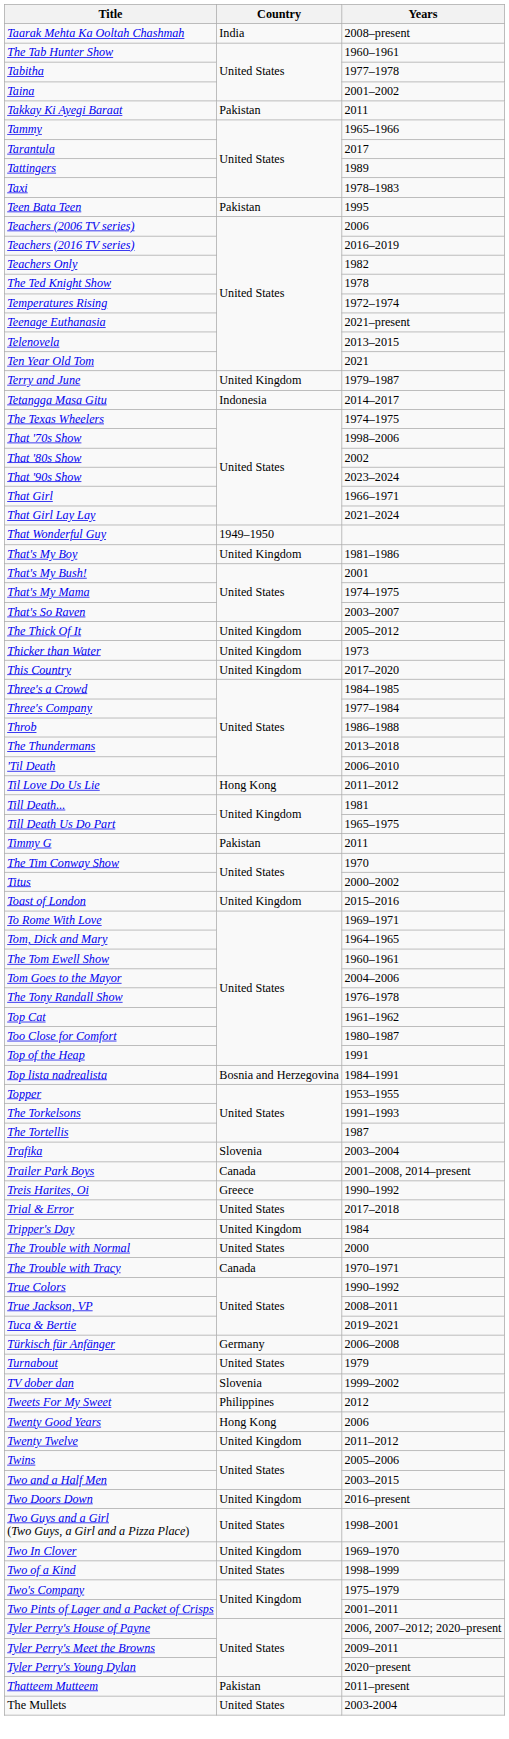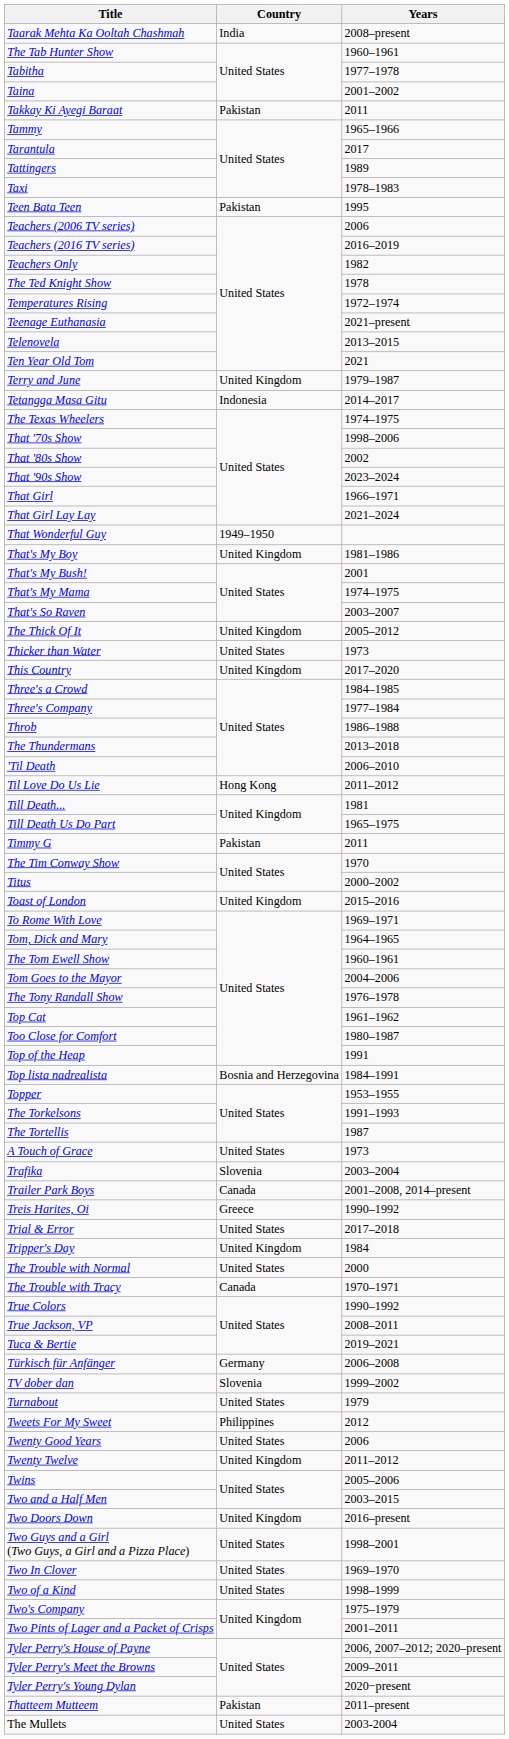Thicker than Water | Country: United Kingdom -> United States
+ row: A Touch of Grace | United States | 1973
rows swapped: Turnabout <-> TV dober dan
Twenty Good Years | Country: Hong Kong -> United States
Two In Clover | Country: United Kingdom -> United States
